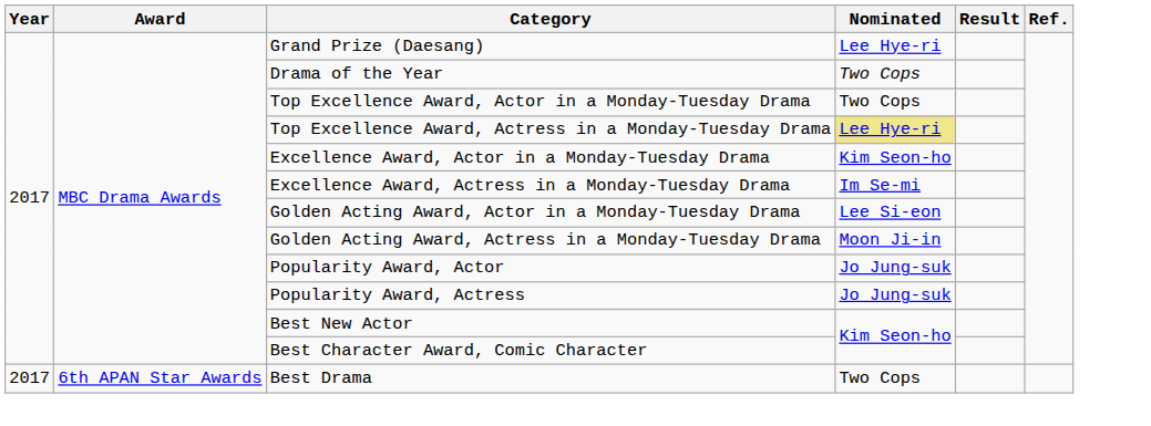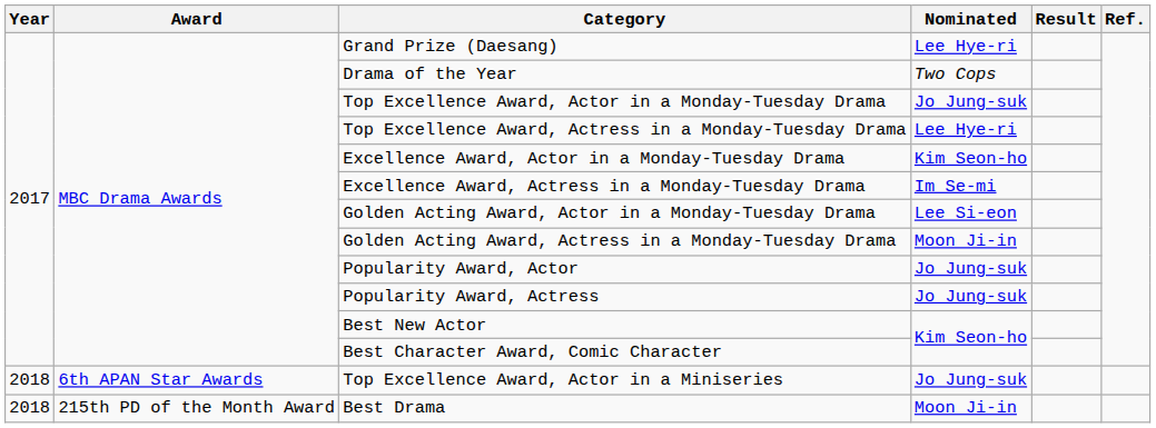Top Excellence Award, Actor in a Monday-Tuesday Drama | Nominated: Two Cops -> Jo Jung-suk
Top Excellence Award, Actress in a Monday-Tuesday Drama | Nominated: khaki background -> no background
+ row: 2018 | 6th APAN Star Awards | Top Excellence Award, Actor in a Miniseries | Jo Jung-suk
Best Drama | Year: 2017 -> 2018
Best Drama | Award: 6th APAN Star Awards -> 215th PD of the Month Award
Best Drama | Nominated: Two Cops -> Moon Ji-in
